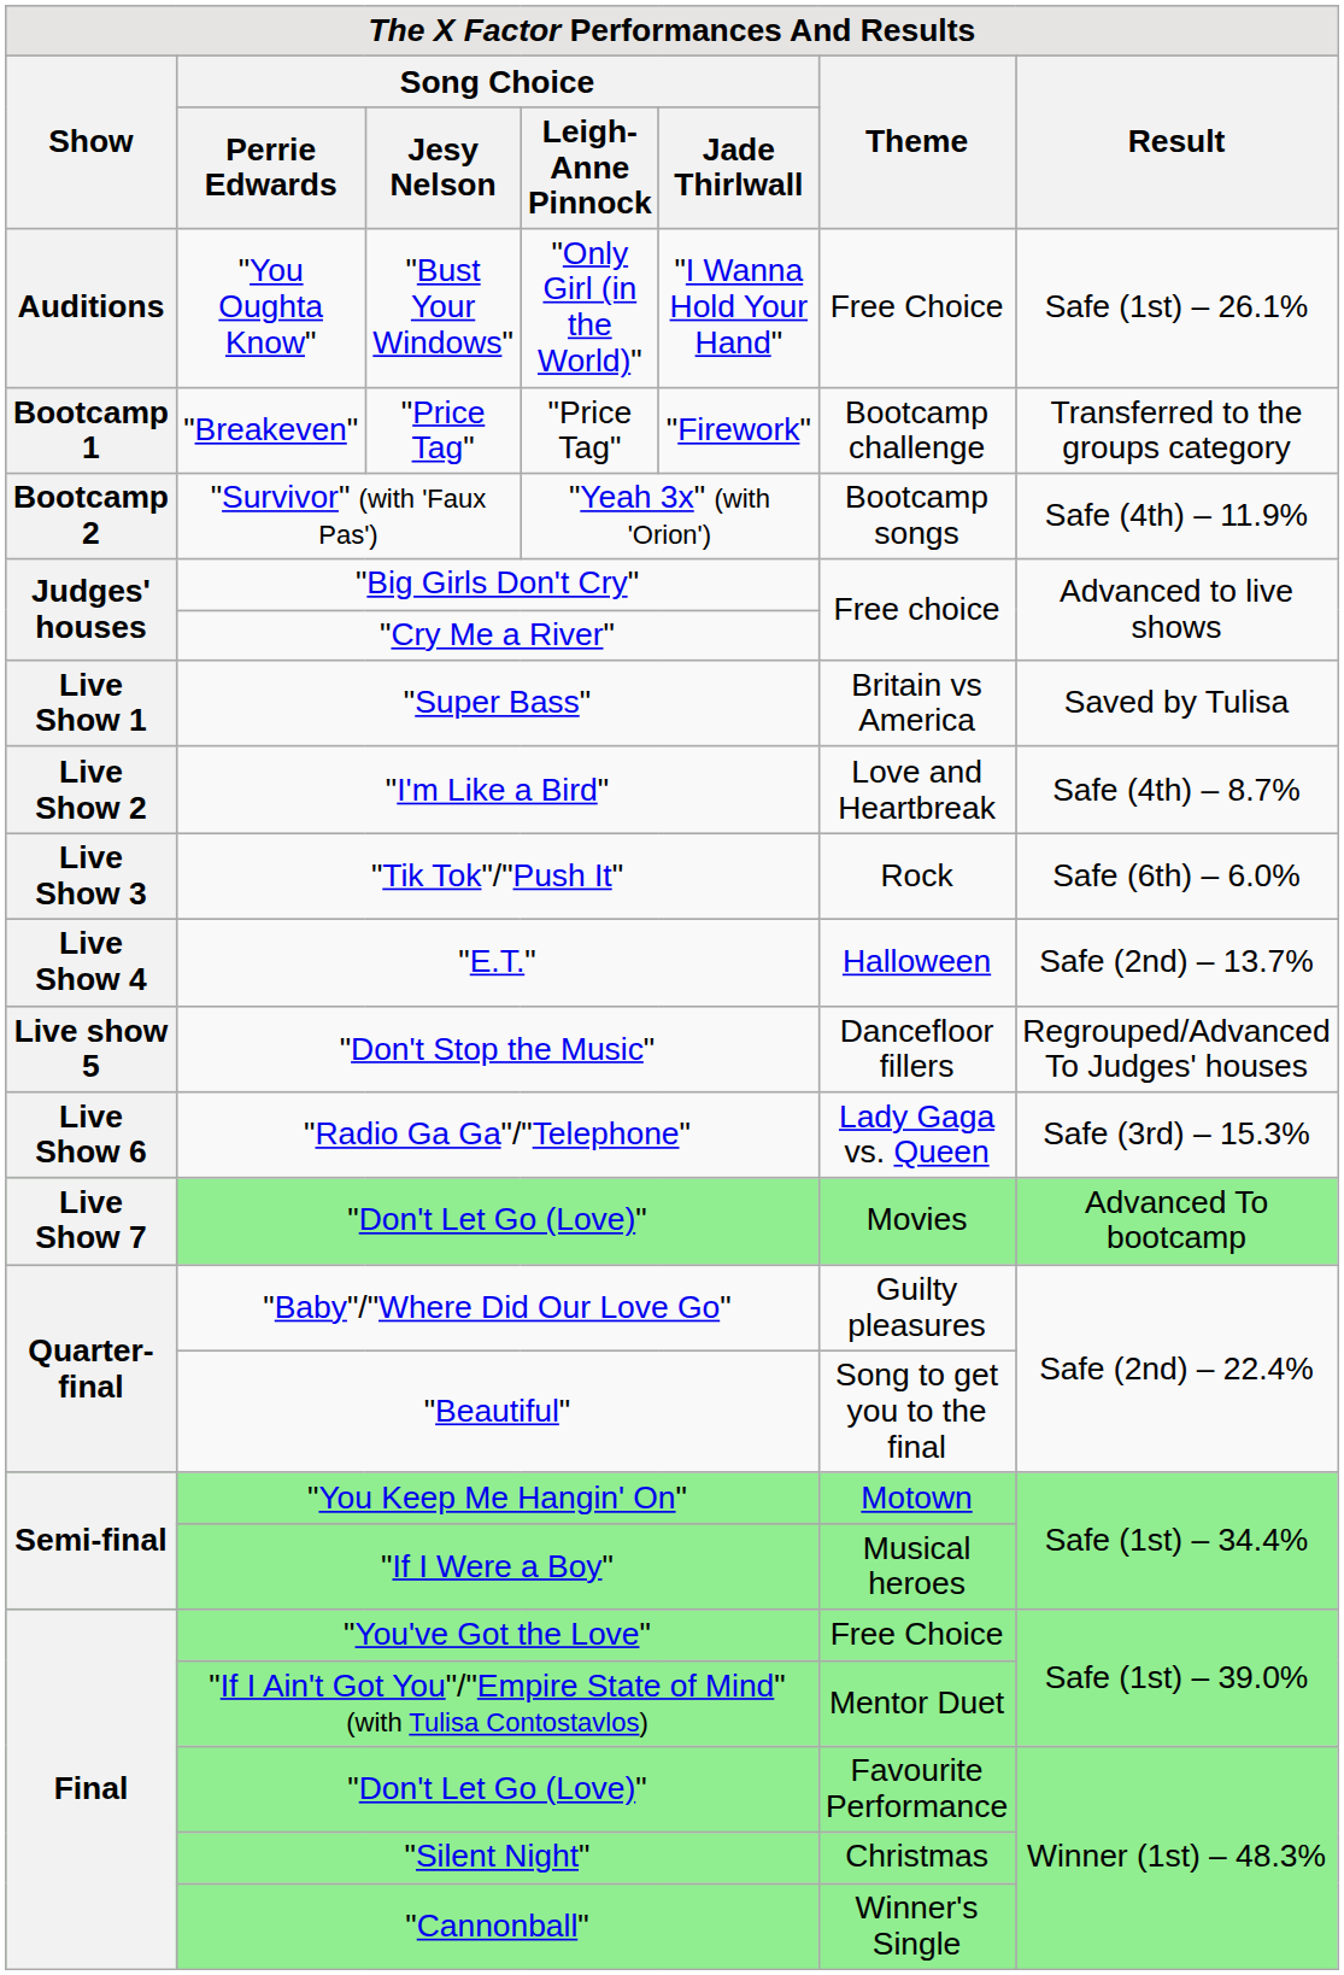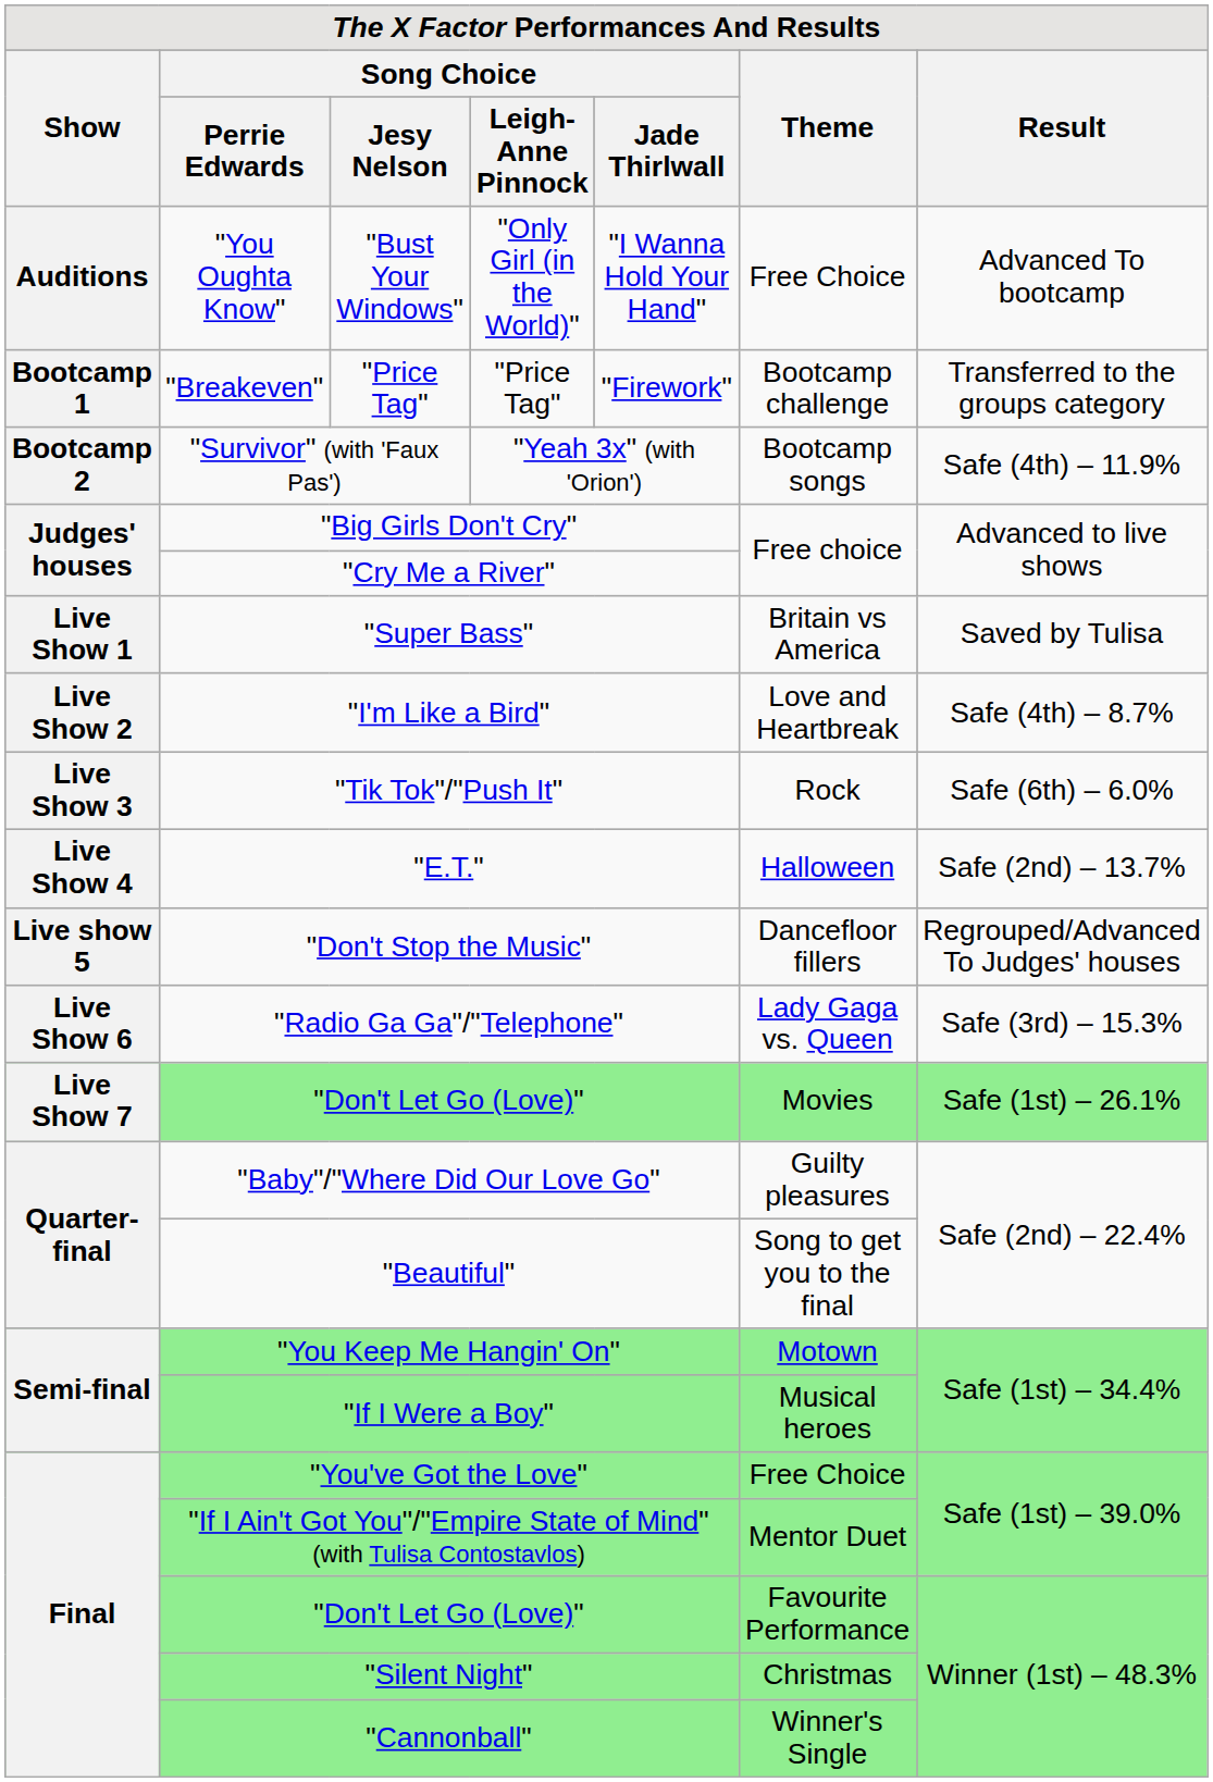"You Oughta Know" | Result: Safe (1st) – 26.1% -> Advanced To bootcamp
Live Show 7 / "Don't Let Go (Love)" | Result: Advanced To bootcamp -> Safe (1st) – 26.1%
